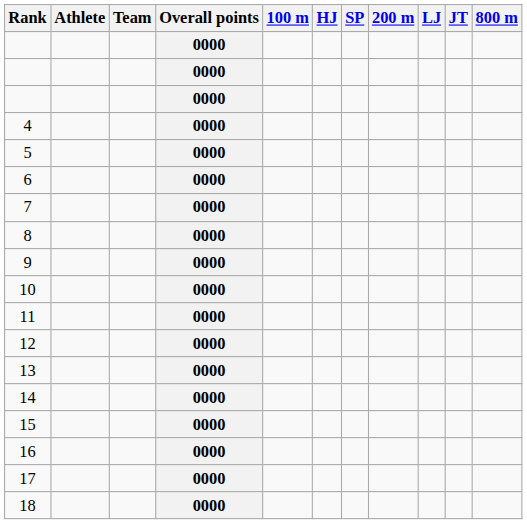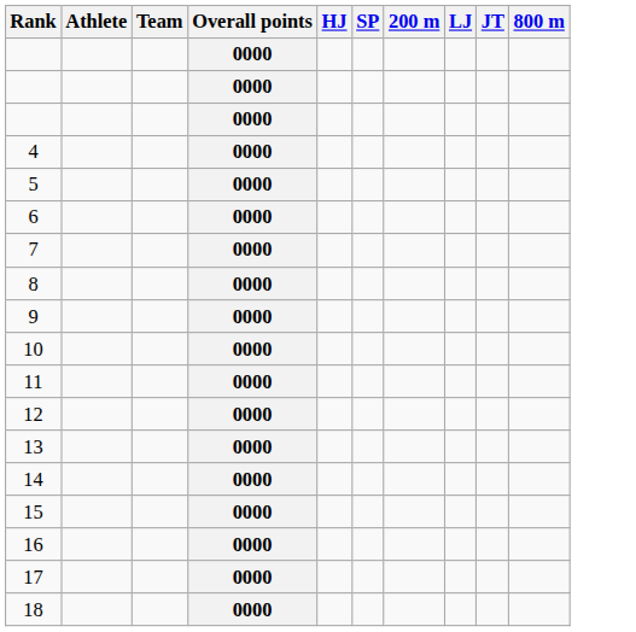- column: 100 m
